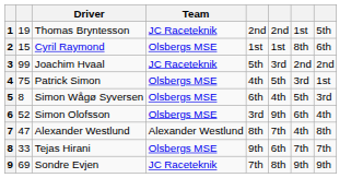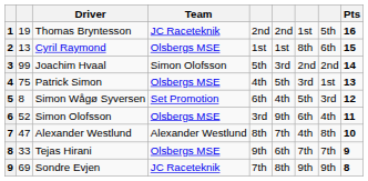+ column: Pts | 16 | 15 | 14 | 13 | 12 | 11 | 10 | 9 | 8
2 | column 2: 15 -> 13
3 | Team: JC Raceteknik -> Simon Olofsson
5 | Team: Olsbergs MSE -> Set Promotion
